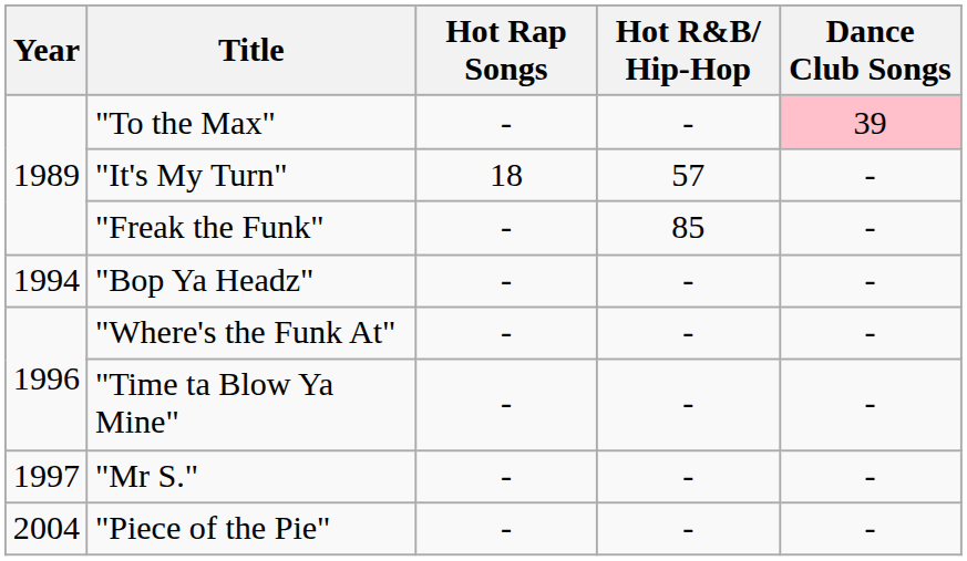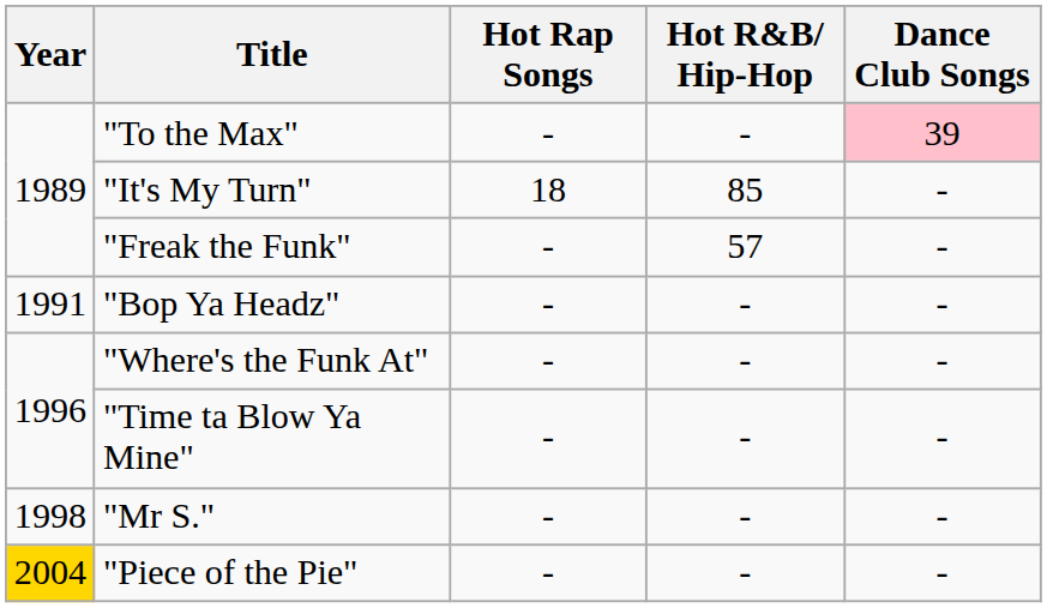"It's My Turn" | Hot R&B/ Hip-Hop: 57 -> 85
"Freak the Funk" | Hot R&B/ Hip-Hop: 85 -> 57
"Bop Ya Headz" | Year: 1994 -> 1991
"Mr S." | Year: 1997 -> 1998
"Piece of the Pie" | Year: no background -> gold background
